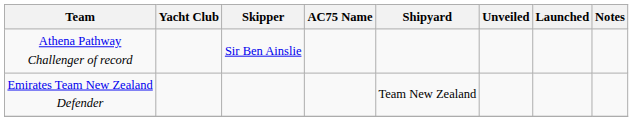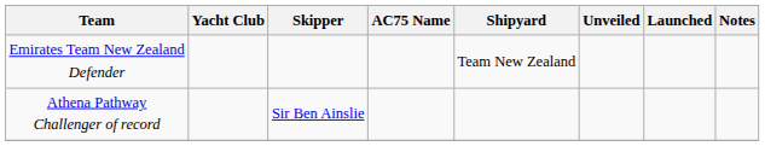rows swapped: Emirates Team New Zealand Defender <-> Athena Pathway Challenger of record
